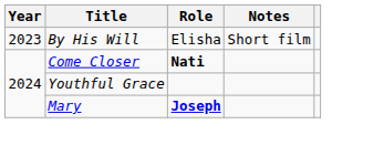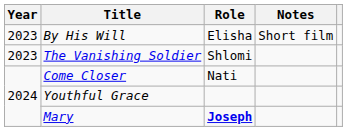+ row: 2023 | The Vanishing Soldier | Shlomi
Come Closer | Role: bold -> normal
